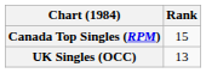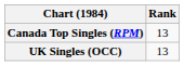Canada Top Singles (RPM) | Rank: 15 -> 13
